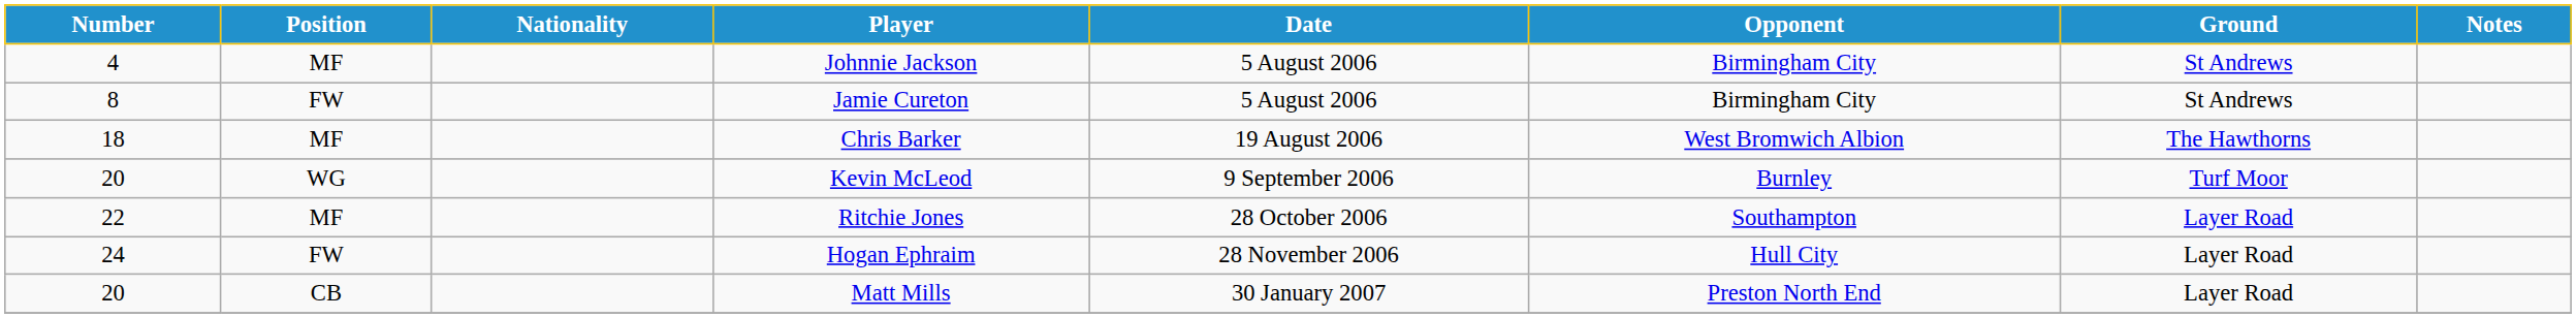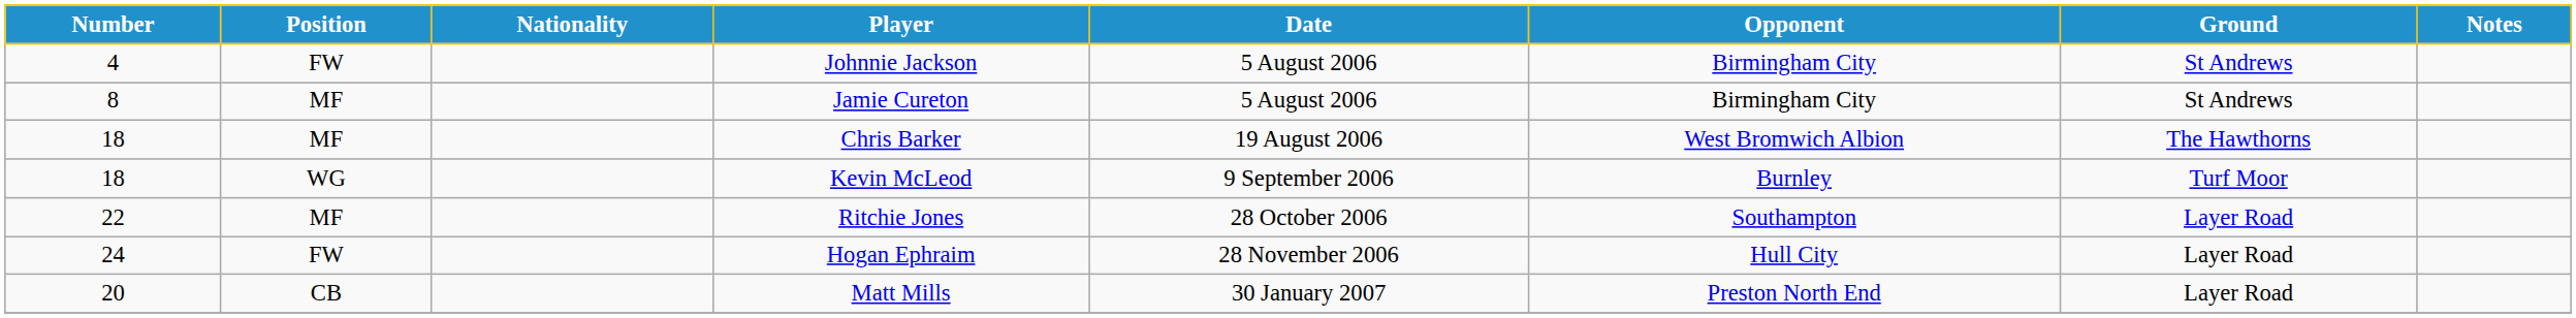Johnnie Jackson | Position: MF -> FW
Jamie Cureton | Position: FW -> MF
Kevin McLeod | Number: 20 -> 18
